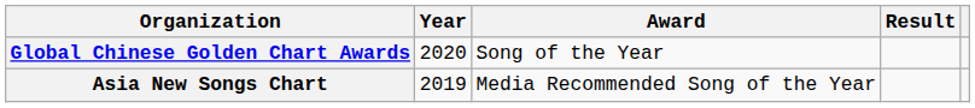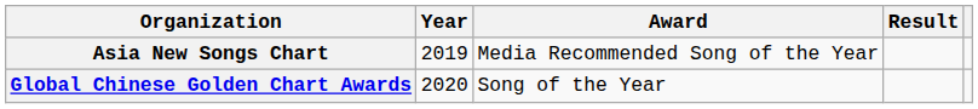rows swapped: Asia New Songs Chart <-> Global Chinese Golden Chart Awards
